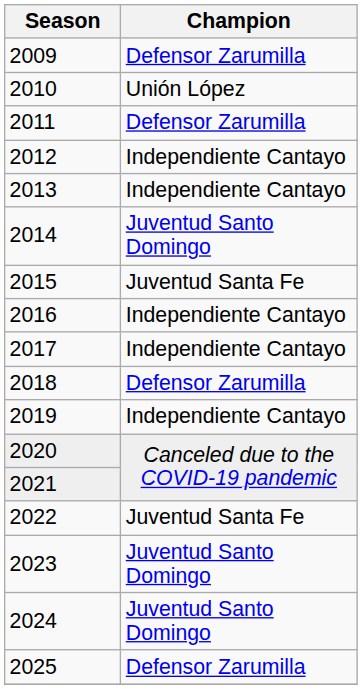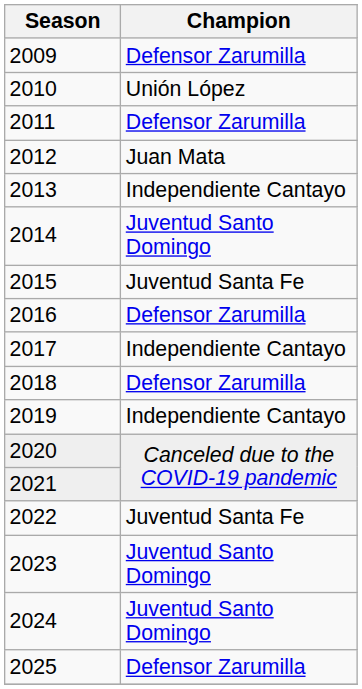2012 | Champion: Independiente Cantayo -> Juan Mata
2016 | Champion: Independiente Cantayo -> Defensor Zarumilla
